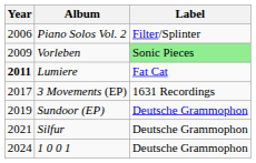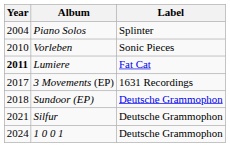+ row: 2004 | Piano Solos | Splinter
- row: 2006 | Piano Solos Vol. 2 | Filter/Splinter
Vorleben | Year: 2009 -> 2010
Vorleben | Label: lightgreen background -> no background
Sundoor (EP) | Year: 2019 -> 2018
